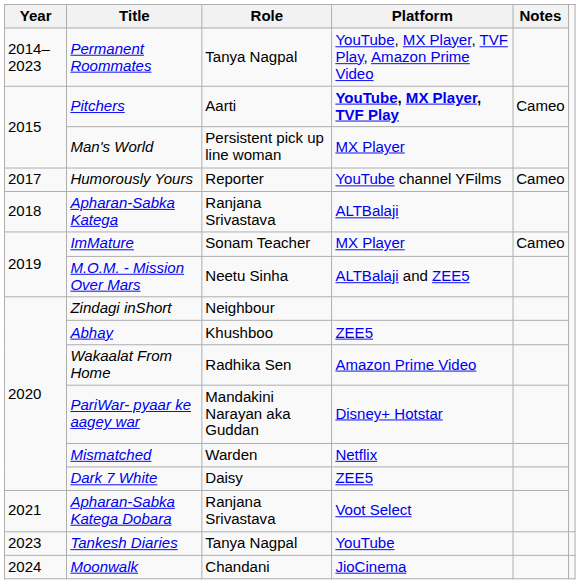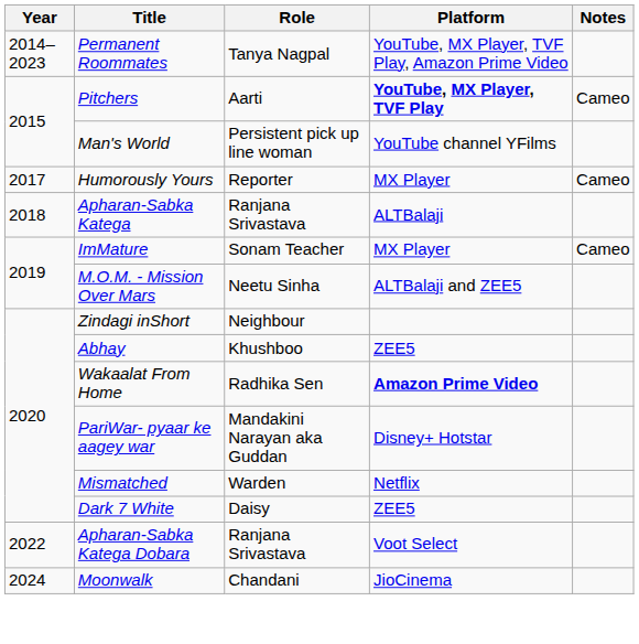Man's World | Platform: MX Player -> YouTube channel YFilms
Humorously Yours | Platform: YouTube channel YFilms -> MX Player
Wakaalat From Home | Platform: normal -> bold
Apharan-Sabka Katega Dobara | Year: 2021 -> 2022
- row: 2023 | Tankesh Diaries | Tanya Nagpal | YouTube
